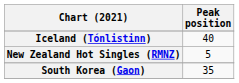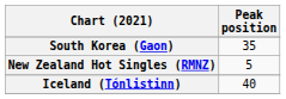rows swapped: Iceland (Tónlistinn) <-> South Korea (Gaon)
